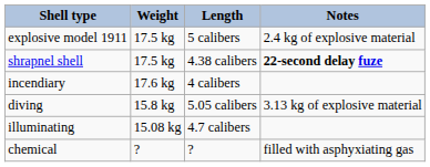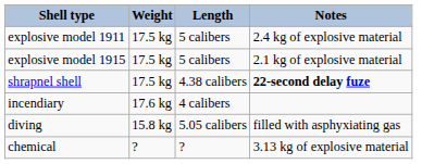+ row: explosive model 1915 | 17.5 kg | 5 calibers | 2.1 kg of explosive material
diving | Notes: 3.13 kg of explosive material -> filled with asphyxiating gas
- row: illuminating | 15.08 kg | 4.7 calibers
chemical | Notes: filled with asphyxiating gas -> 3.13 kg of explosive material
